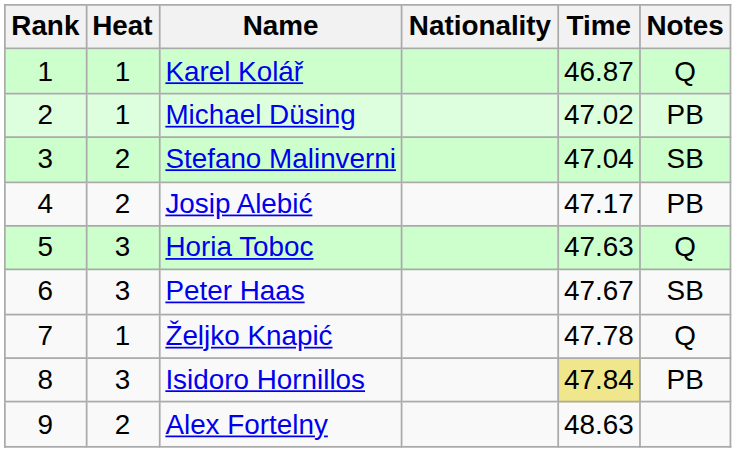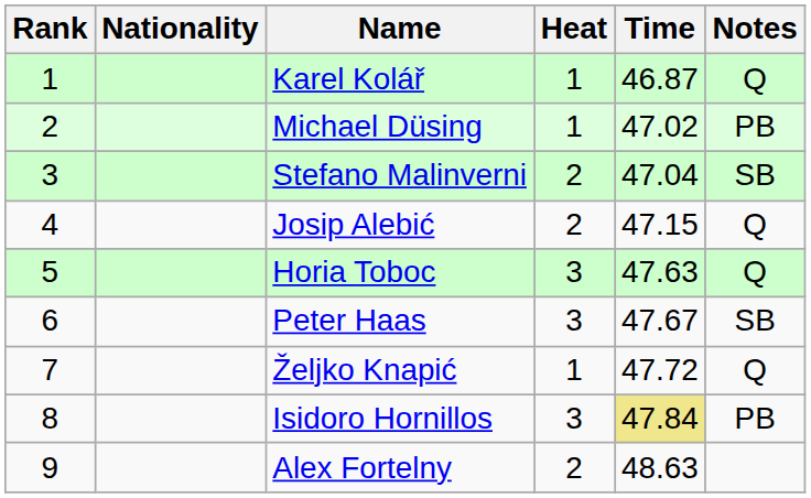columns swapped: Heat <-> Nationality
Josip Alebić | Time: 47.17 -> 47.15
Josip Alebić | Notes: PB -> Q
Željko Knapić | Time: 47.78 -> 47.72
